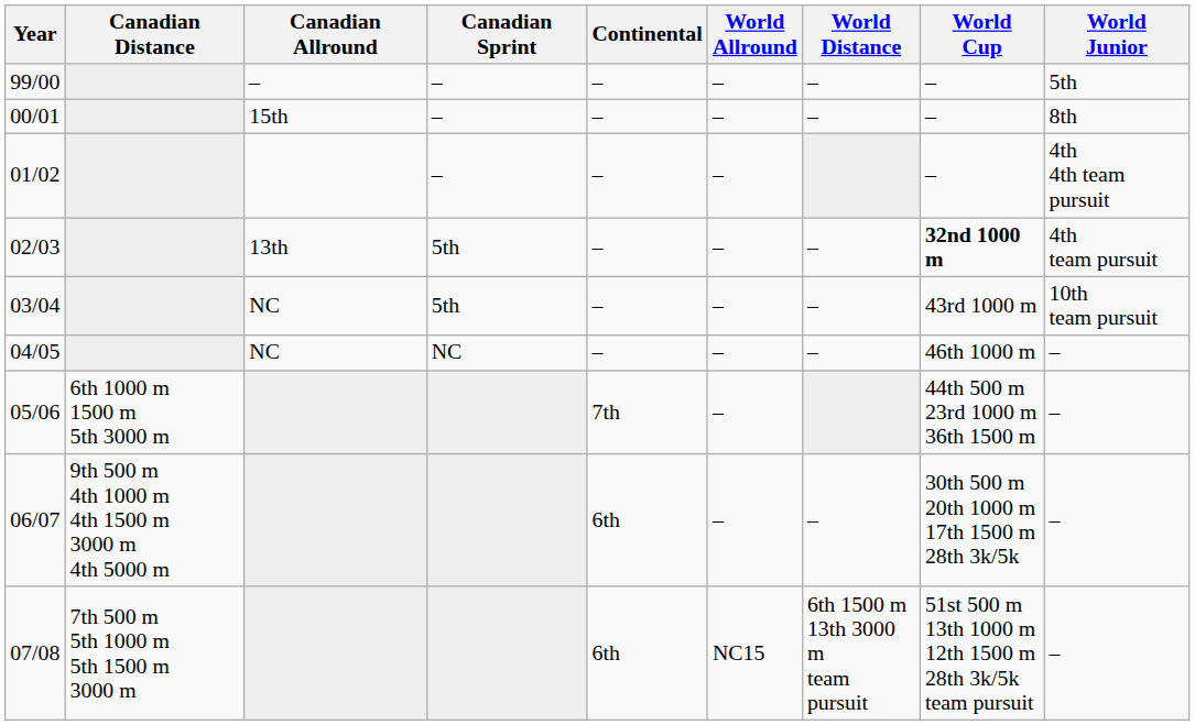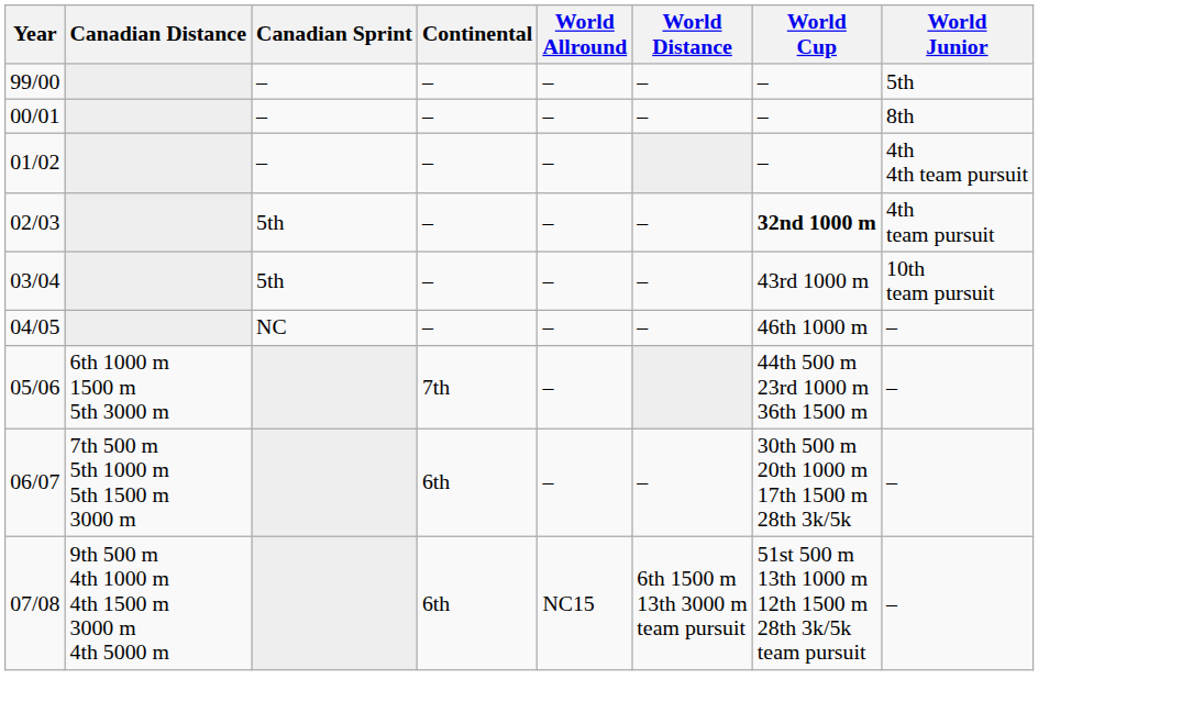- column: Canadian Allround | – | 15th | 13th | NC | NC
06/07 | Canadian Distance: 9th 500 m 4th 1000 m 4th 1500 m 3000 m 4th 5000 m -> 7th 500 m 5th 1000 m 5th 1500 m 3000 m
07/08 | Canadian Distance: 7th 500 m 5th 1000 m 5th 1500 m 3000 m -> 9th 500 m 4th 1000 m 4th 1500 m 3000 m 4th 5000 m
